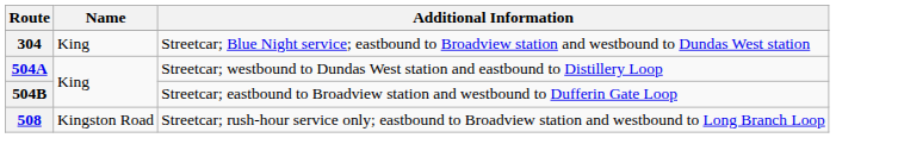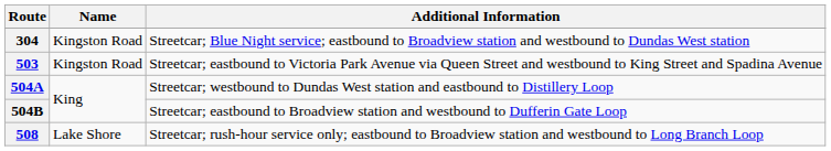304 | Name: King -> Kingston Road
+ row: 503 | Kingston Road | Streetcar; eastbound to Victoria Park Avenue via Queen Street and westbound to King Street and Spadina Avenue
508 | Name: Kingston Road -> Lake Shore
